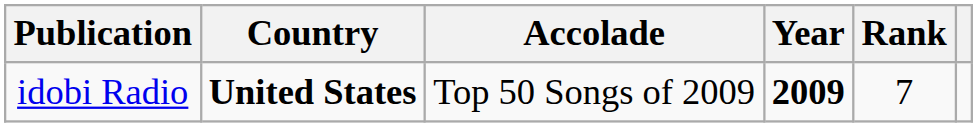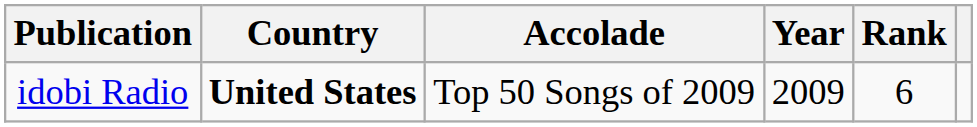idobi Radio | Year: bold -> normal
idobi Radio | Rank: 7 -> 6
